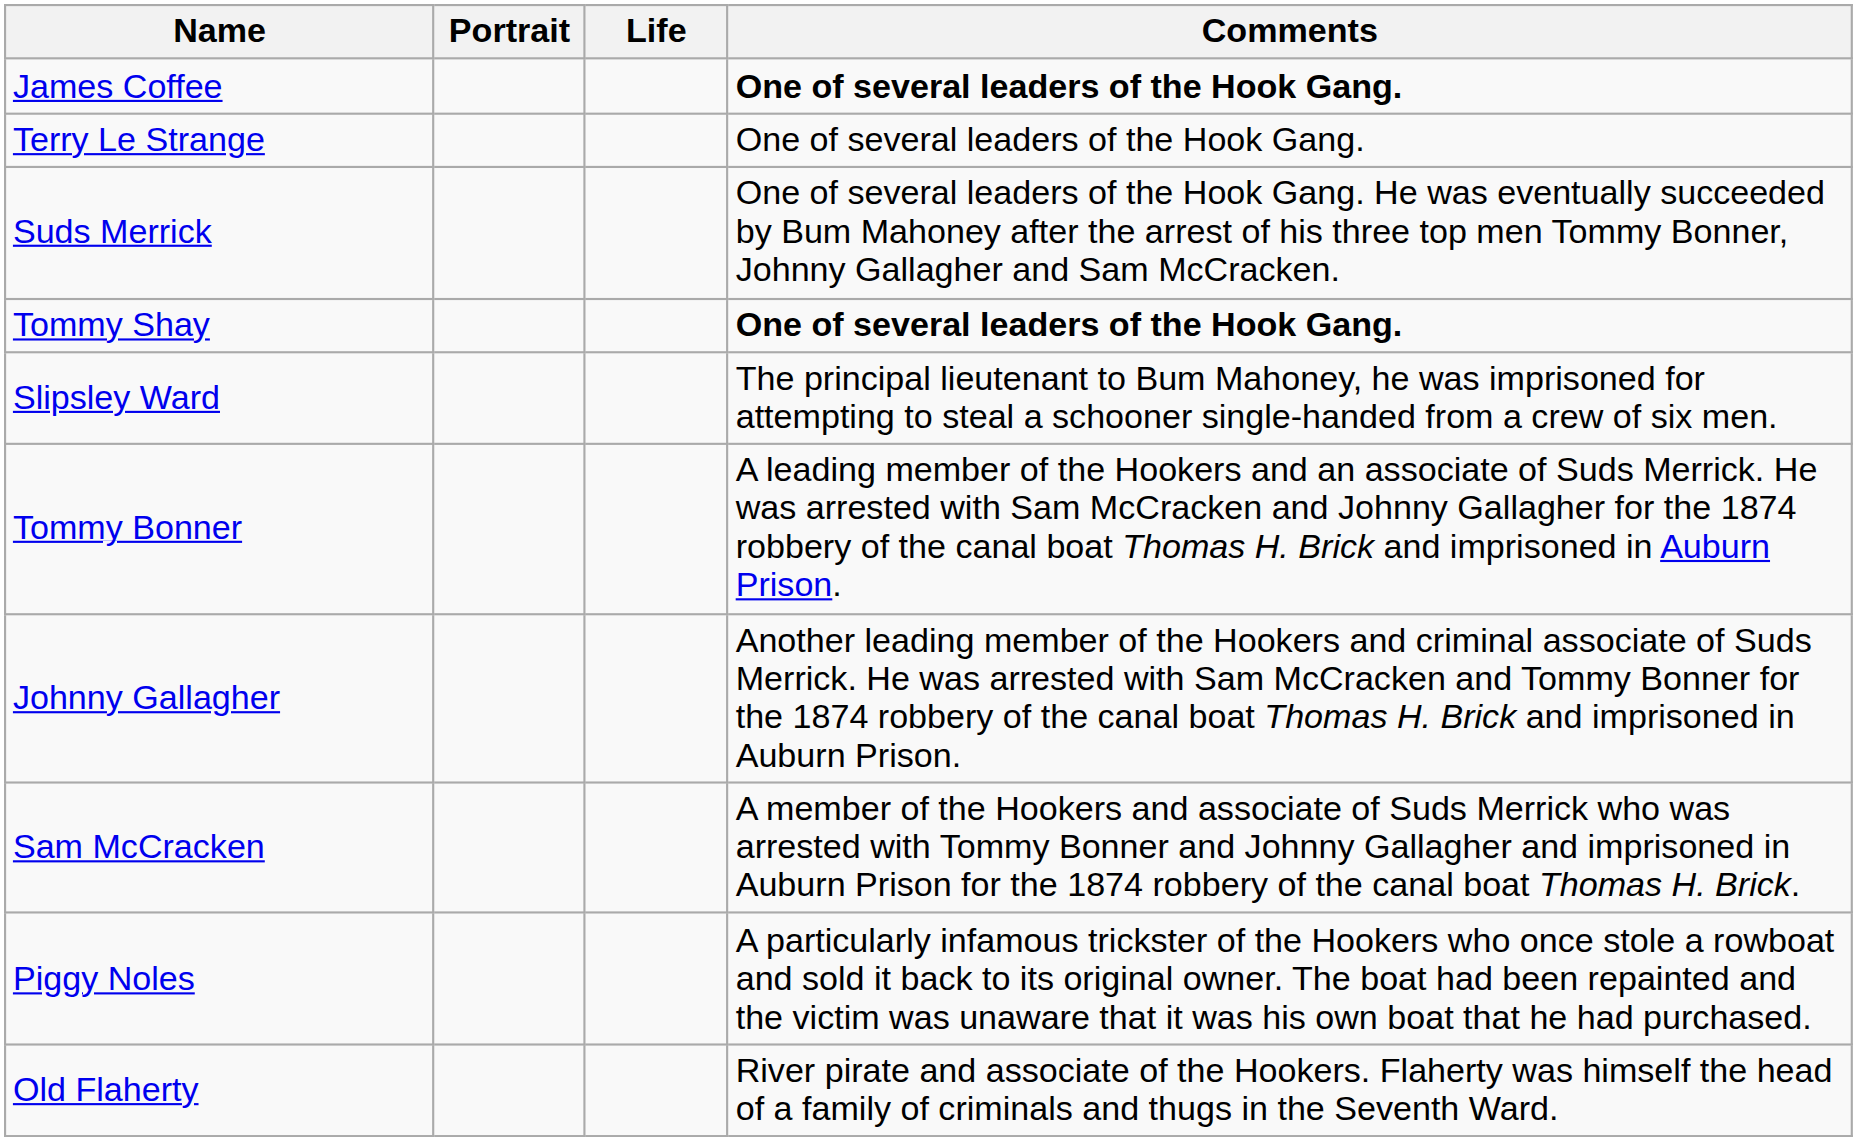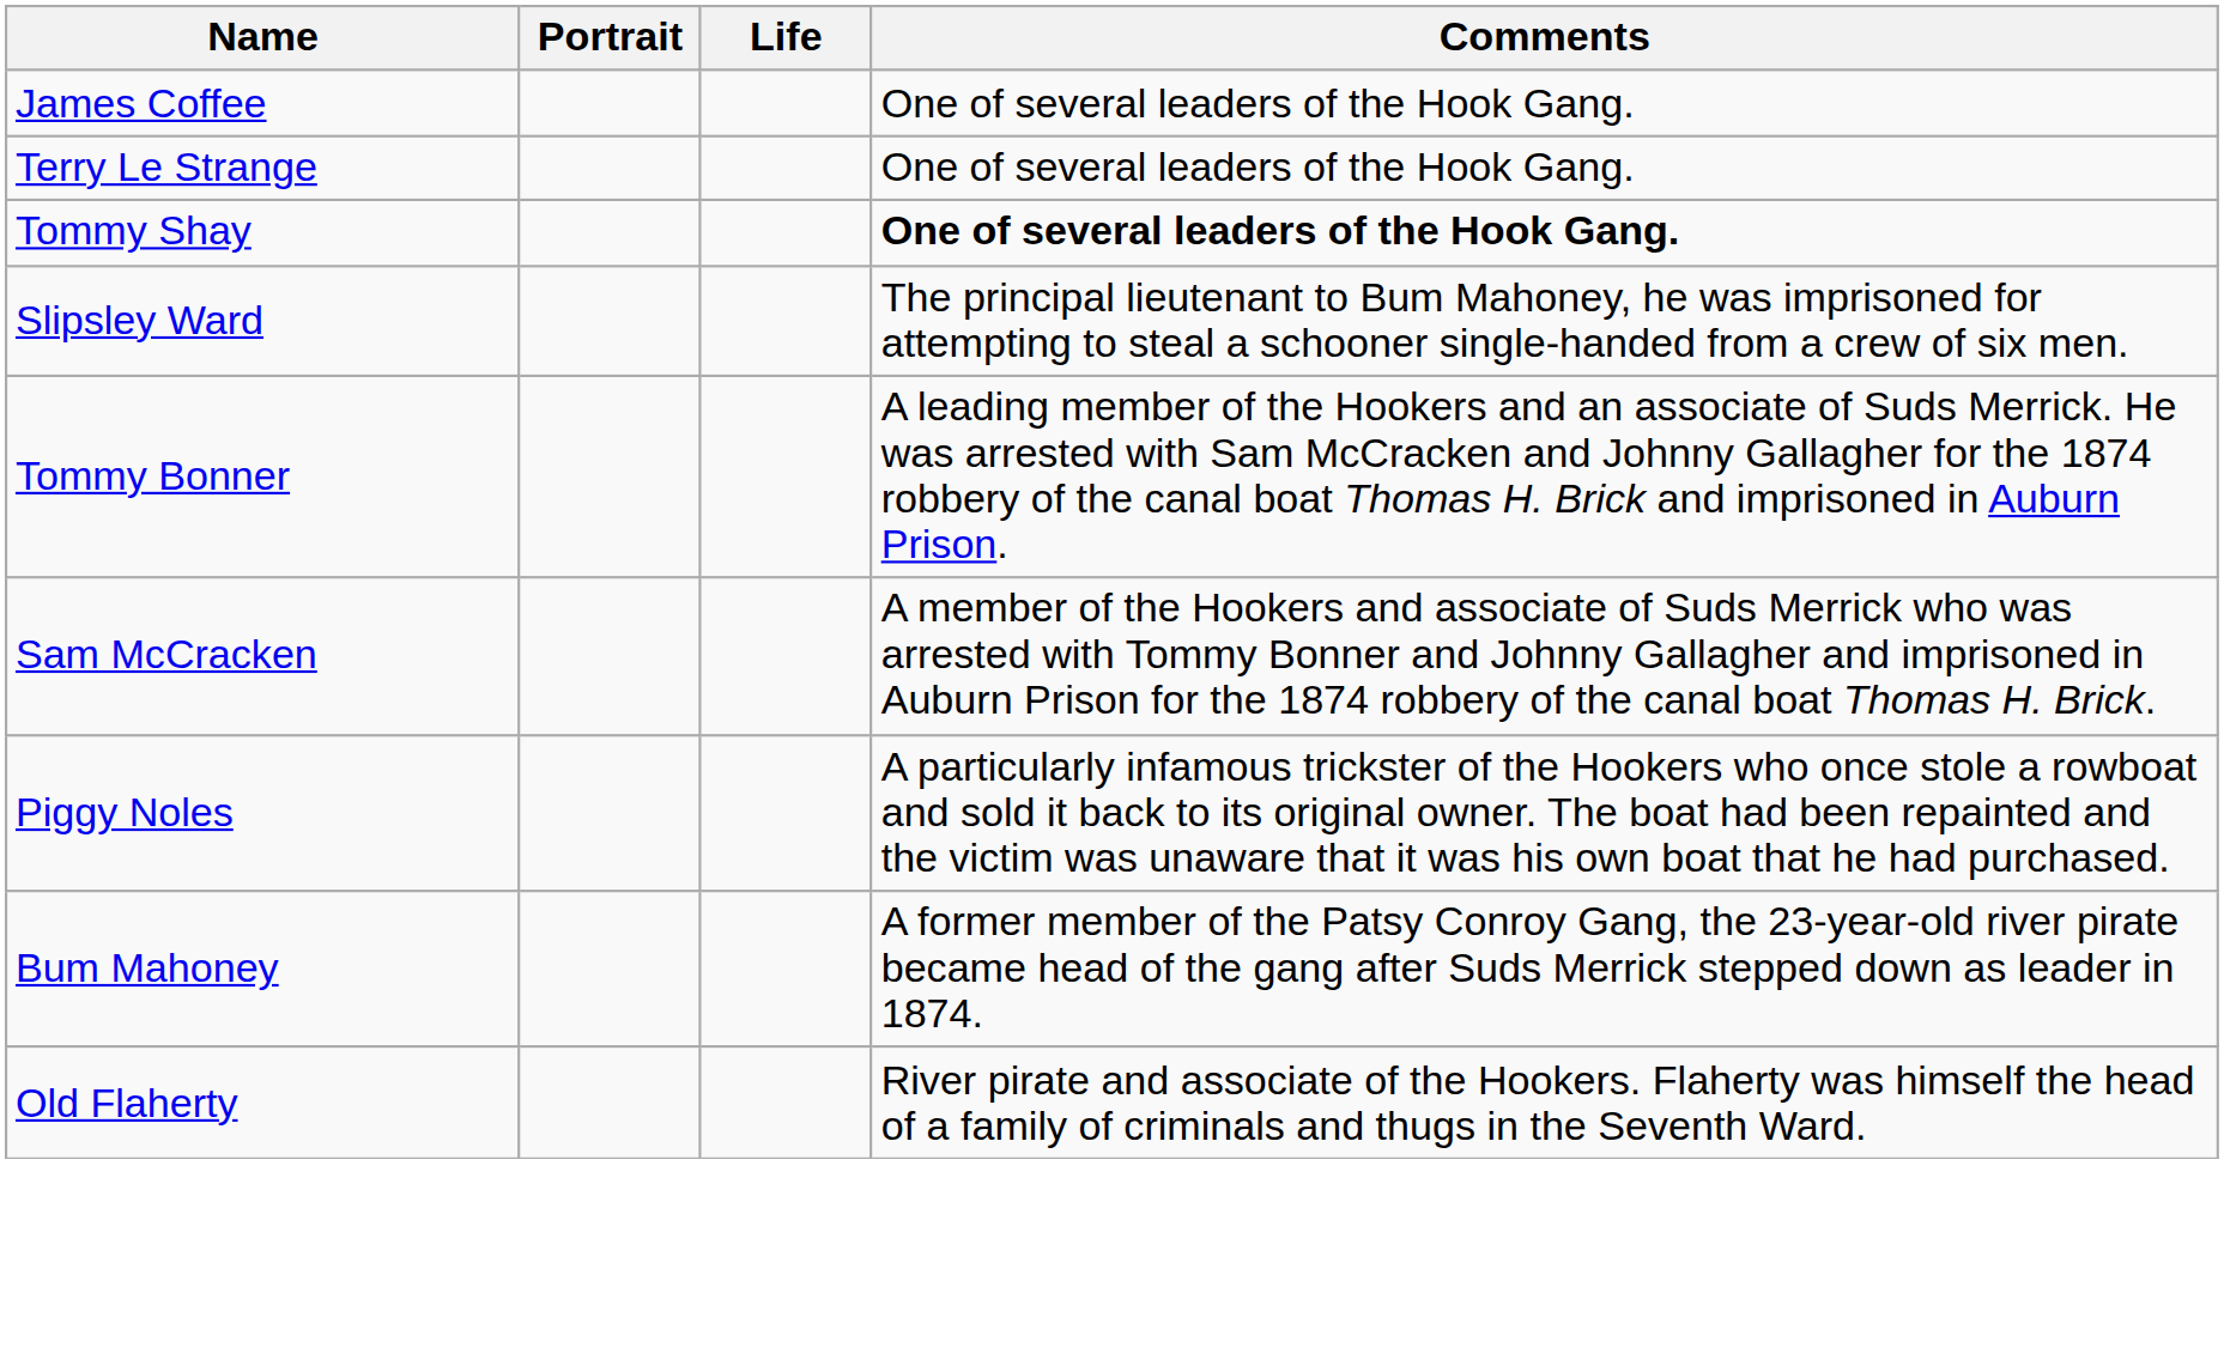James Coffee | Comments: bold -> normal
- row: Suds Merrick | One of several leaders of the Hook Gang. He was eventually succeeded by Bum Mahoney after the arrest of his three top men Tommy Bonner, Johnny Gallagher and Sam McCracken.
- row: Johnny Gallagher | Another leading member of the Hookers and criminal associate of Suds Merrick. He was arrested with Sam McCracken and Tommy Bonner for the 1874 robbery of the canal boat Thomas H. Brick and imprisoned in Auburn Prison.
+ row: Bum Mahoney | A former member of the Patsy Conroy Gang, the 23-year-old river pirate became head of the gang after Suds Merrick stepped down as leader in 1874.
